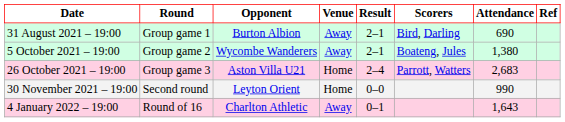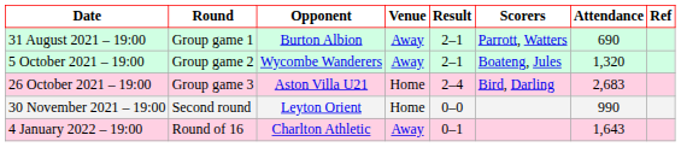31 August 2021 – 19:00 | Scorers: Bird, Darling -> Parrott, Watters
5 October 2021 – 19:00 | Attendance: 1,380 -> 1,320
26 October 2021 – 19:00 | Scorers: Parrott, Watters -> Bird, Darling
